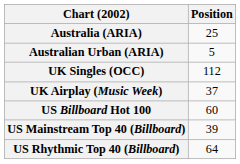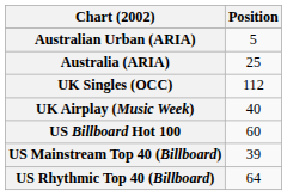rows swapped: Australia (ARIA) <-> Australian Urban (ARIA)
UK Airplay (Music Week) | Position: 37 -> 40
